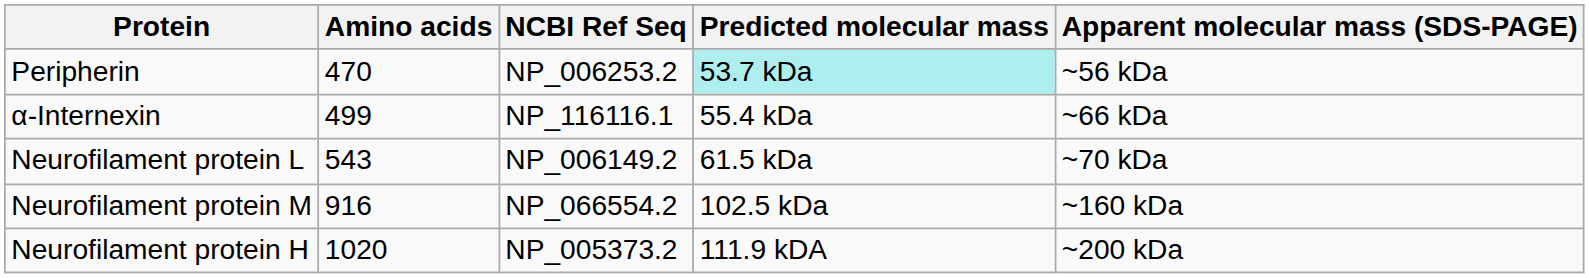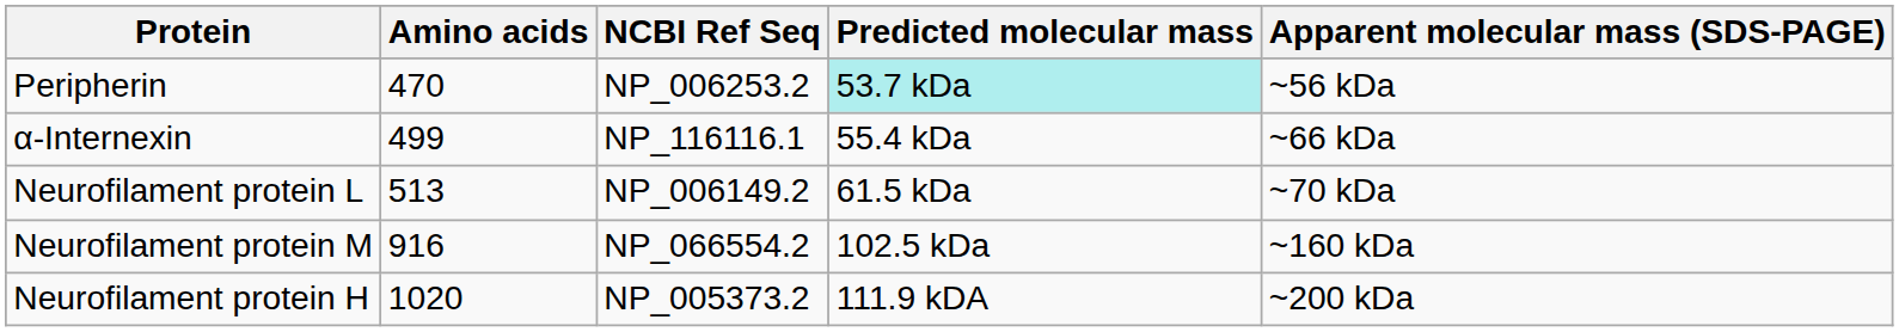Neurofilament protein L | Amino acids: 543 -> 513
